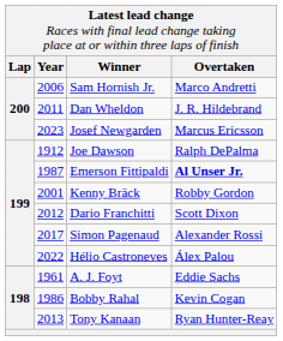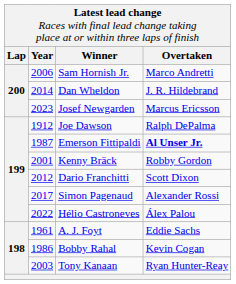Dan Wheldon | column 2: 2011 -> 2014
Tony Kanaan | column 2: 2013 -> 2003
